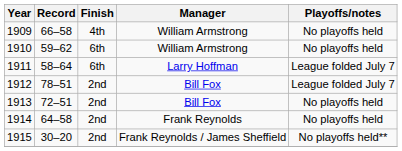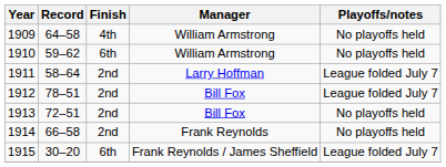1909 | Record: 66–58 -> 64–58
1911 | Finish: 6th -> 2nd
1914 | Record: 64–58 -> 66–58
1915 | Finish: 2nd -> 6th
1915 | Playoffs/notes: No playoffs held** -> League folded July 7
